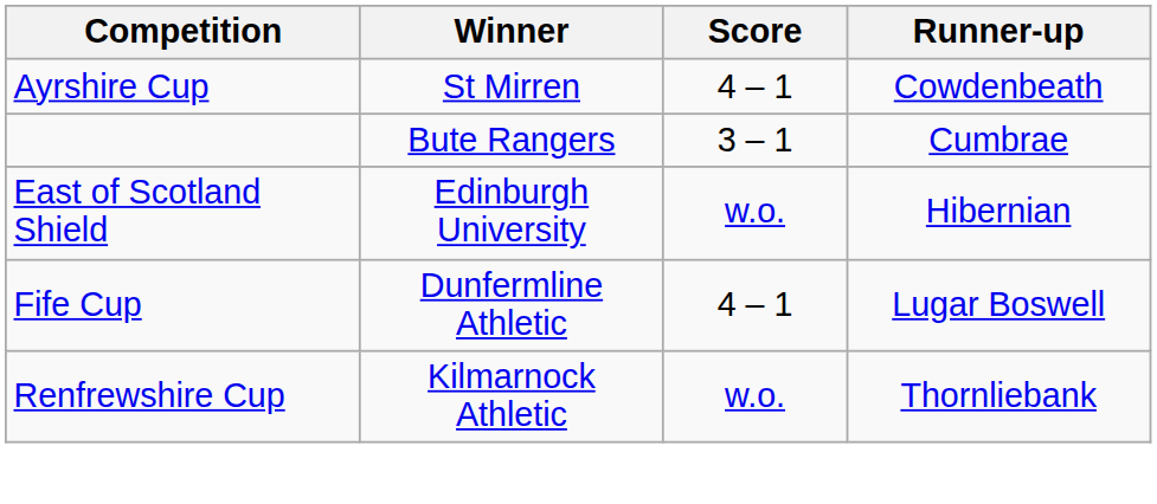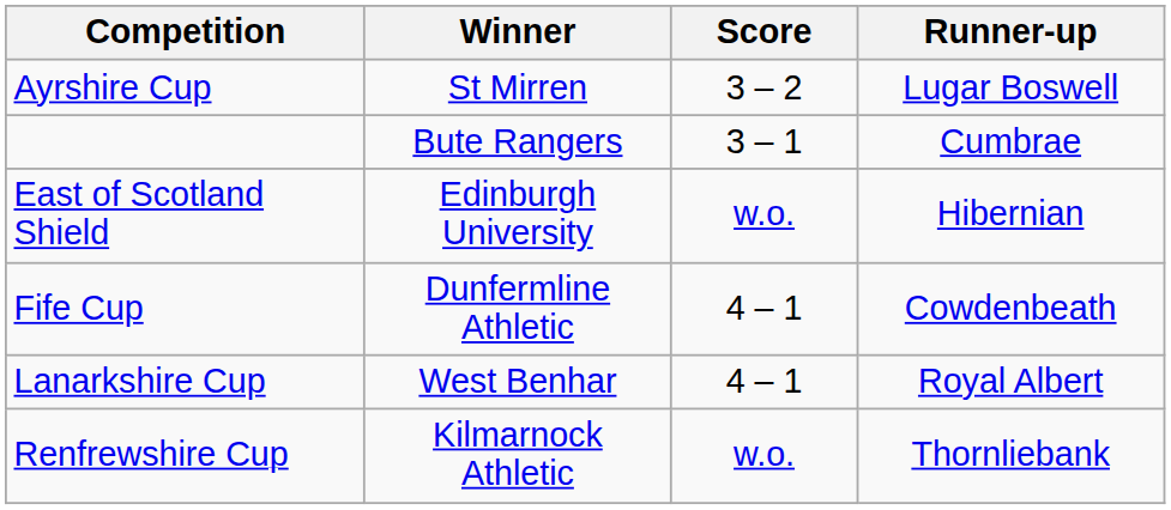Ayrshire Cup | Score: 4 – 1 -> 3 – 2
Ayrshire Cup | Runner-up: Cowdenbeath -> Lugar Boswell
Fife Cup | Runner-up: Lugar Boswell -> Cowdenbeath
+ row: Lanarkshire Cup | West Benhar | 4 – 1 | Royal Albert
